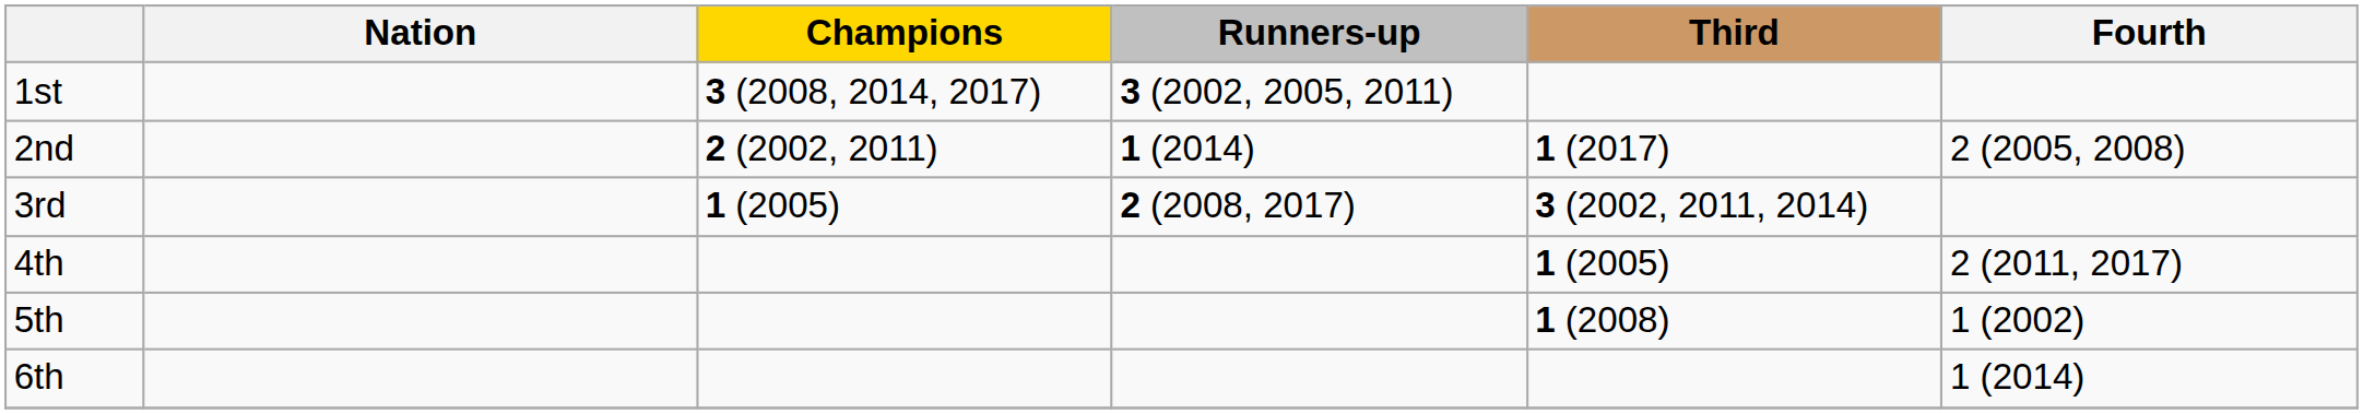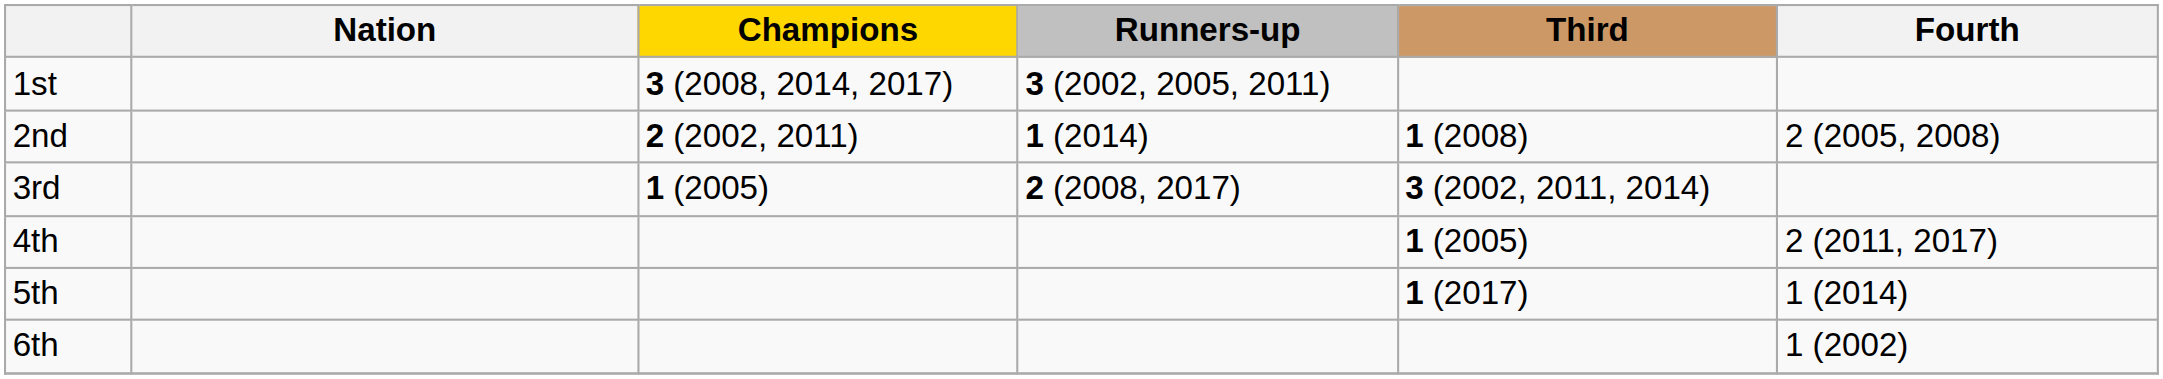2nd | Third: 1 (2017) -> 1 (2008)
5th | Third: 1 (2008) -> 1 (2017)
5th | Fourth: 1 (2002) -> 1 (2014)
6th | Fourth: 1 (2014) -> 1 (2002)
